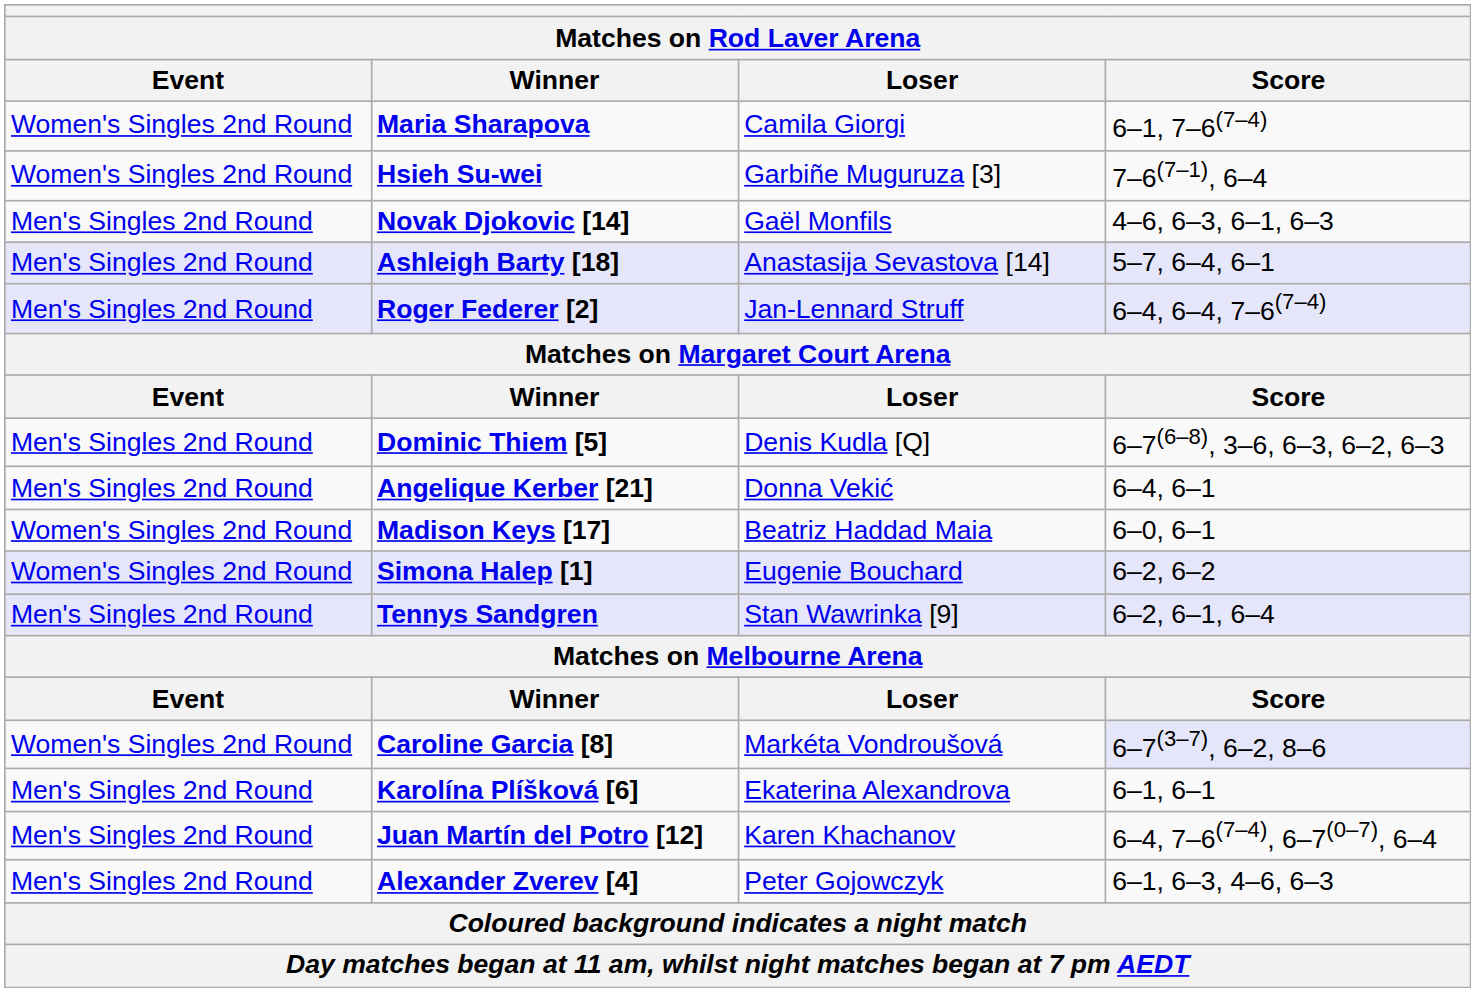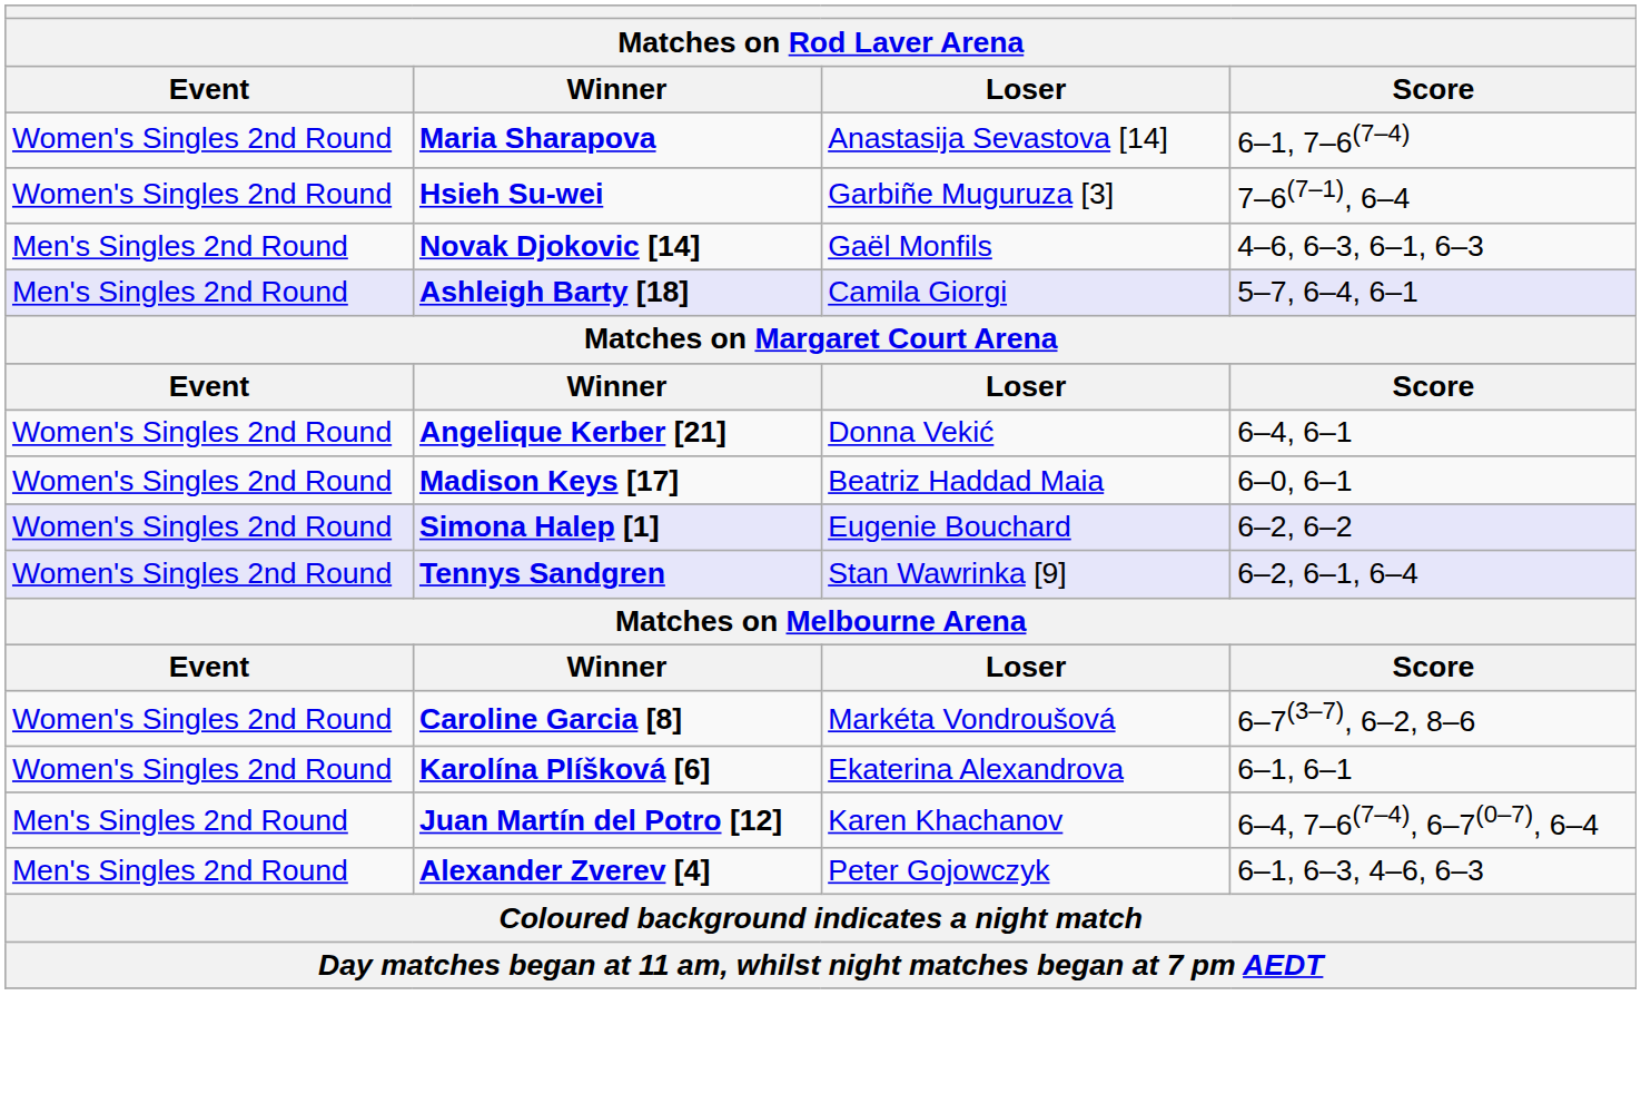Maria Sharapova | Loser: Camila Giorgi -> Anastasija Sevastova [14]
Ashleigh Barty [18] | Loser: Anastasija Sevastova [14] -> Camila Giorgi
- row: Men's Singles 2nd Round | Roger Federer [2] | Jan-Lennard Struff | 6–4, 6–4, 7–6(7–4)
- row: Men's Singles 2nd Round | Dominic Thiem [5] | Denis Kudla [Q] | 6–7(6–8), 3–6, 6–3, 6–2, 6–3
Angelique Kerber [21] | Event: Men's Singles 2nd Round -> Women's Singles 2nd Round
Tennys Sandgren | Event: Men's Singles 2nd Round -> Women's Singles 2nd Round
Caroline Garcia [8] | Score: lavender background -> no background
Karolína Plíšková [6] | Event: Men's Singles 2nd Round -> Women's Singles 2nd Round
